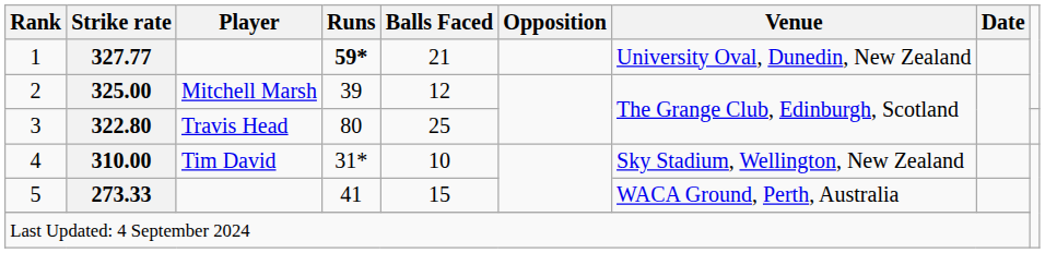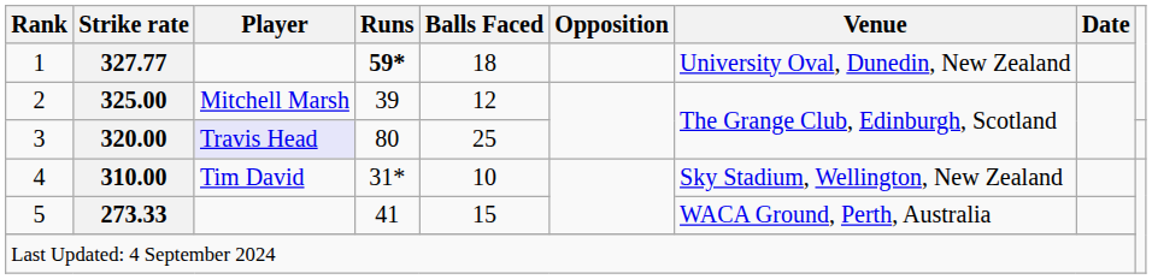1 | Balls Faced: 21 -> 18
3 | Strike rate: 322.80 -> 320.00
3 | Player: no background -> lavender background
